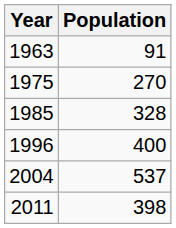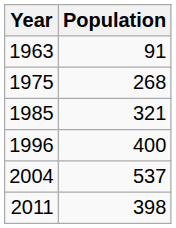1975 | Population: 270 -> 268
1985 | Population: 328 -> 321
